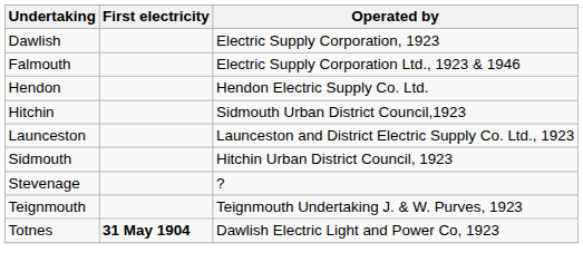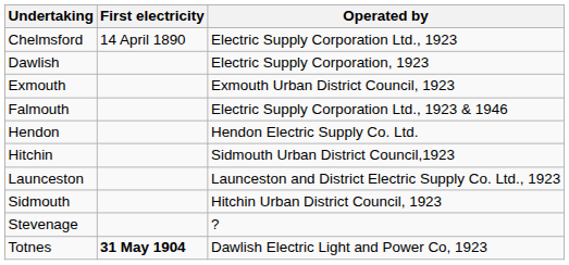+ row: Chelmsford | 14 April 1890 | Electric Supply Corporation Ltd., 1923
+ row: Exmouth | Exmouth Urban District Council, 1923
- row: Teignmouth | Teignmouth Undertaking J. & W. Purves, 1923
